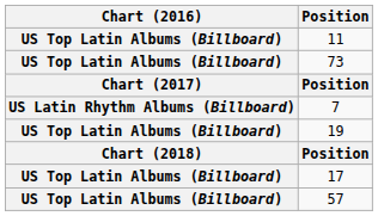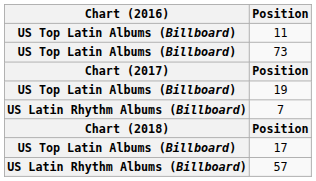rows swapped: 7 <-> 19
57 | Chart (2016): US Top Latin Albums (Billboard) -> US Latin Rhythm Albums (Billboard)
